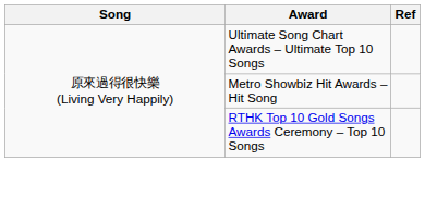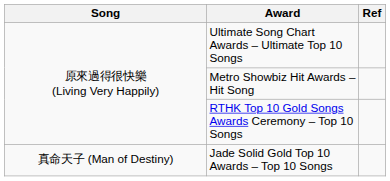+ row: 真命天子 (Man of Destiny) | Jade Solid Gold Top 10 Awards – Top 10 Songs
